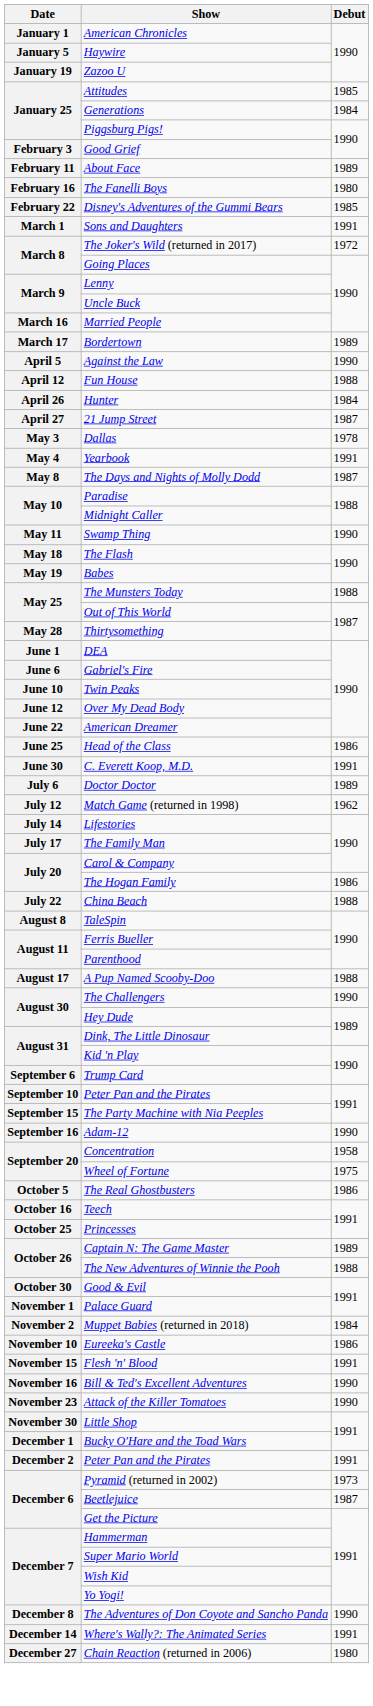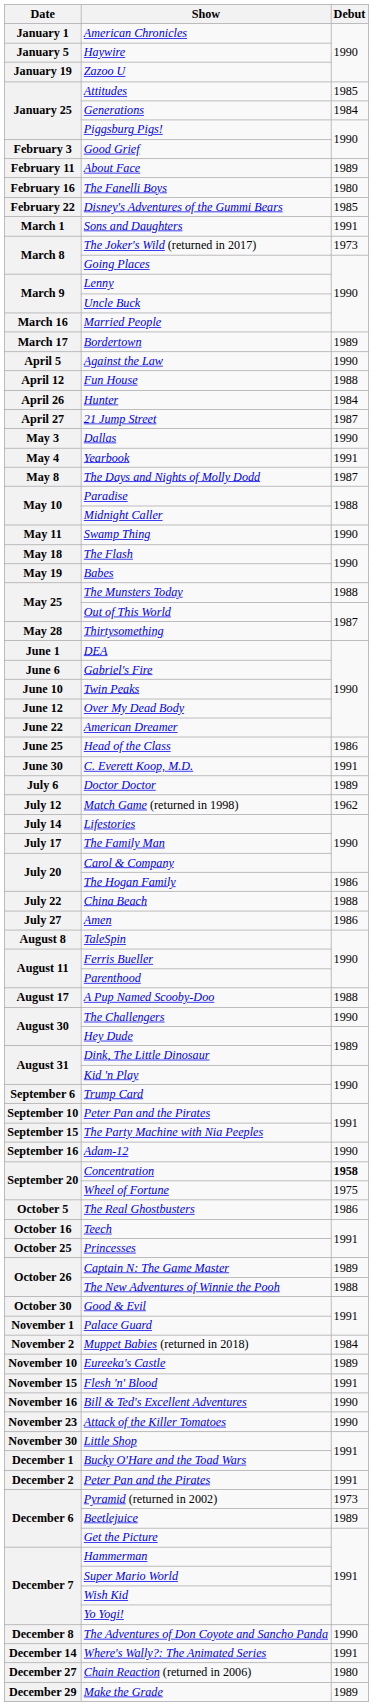The Joker's Wild (returned in 2017) | Debut: 1972 -> 1973
Dallas | Debut: 1978 -> 1990
+ row: July 27 | Amen | 1986
Concentration | Debut: normal -> bold
Eureeka's Castle | Debut: 1986 -> 1989
Beetlejuice | Debut: 1987 -> 1989
+ row: December 29 | Make the Grade | 1989
